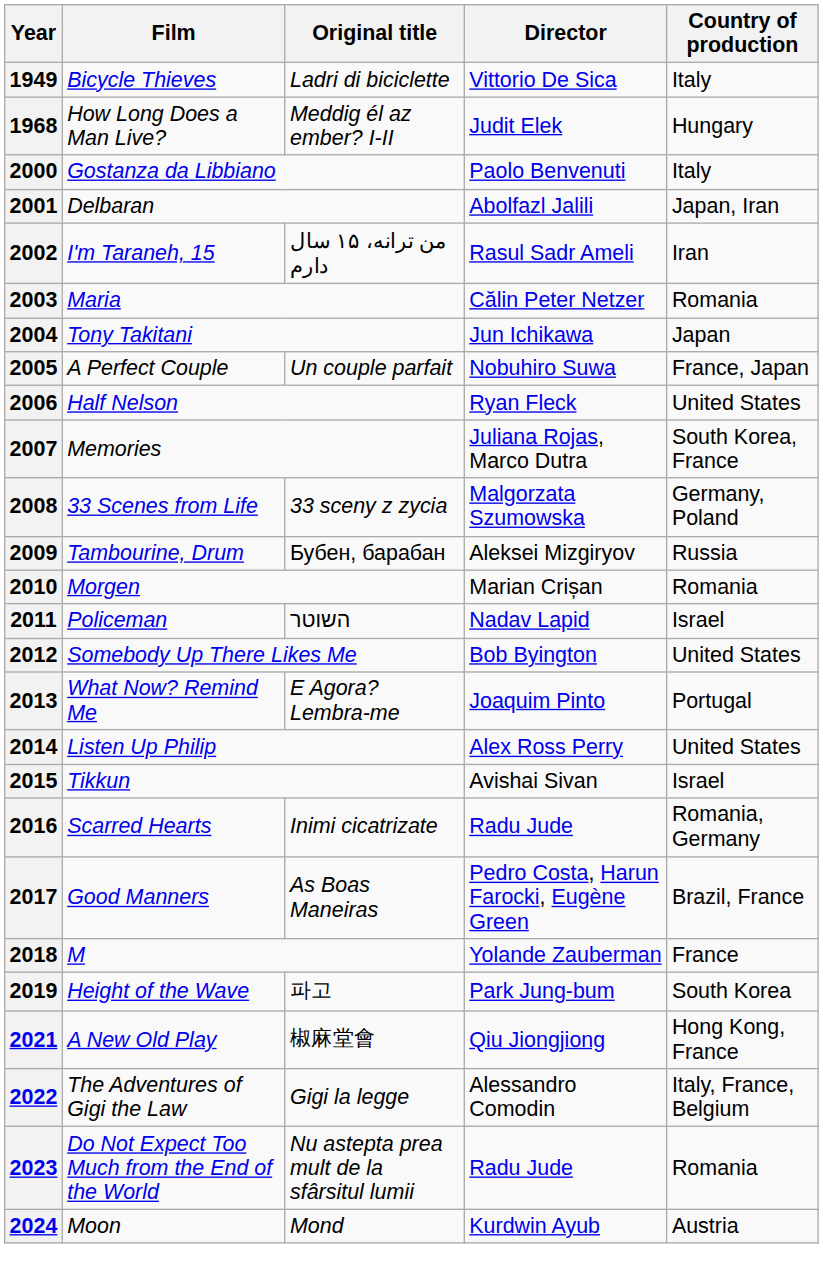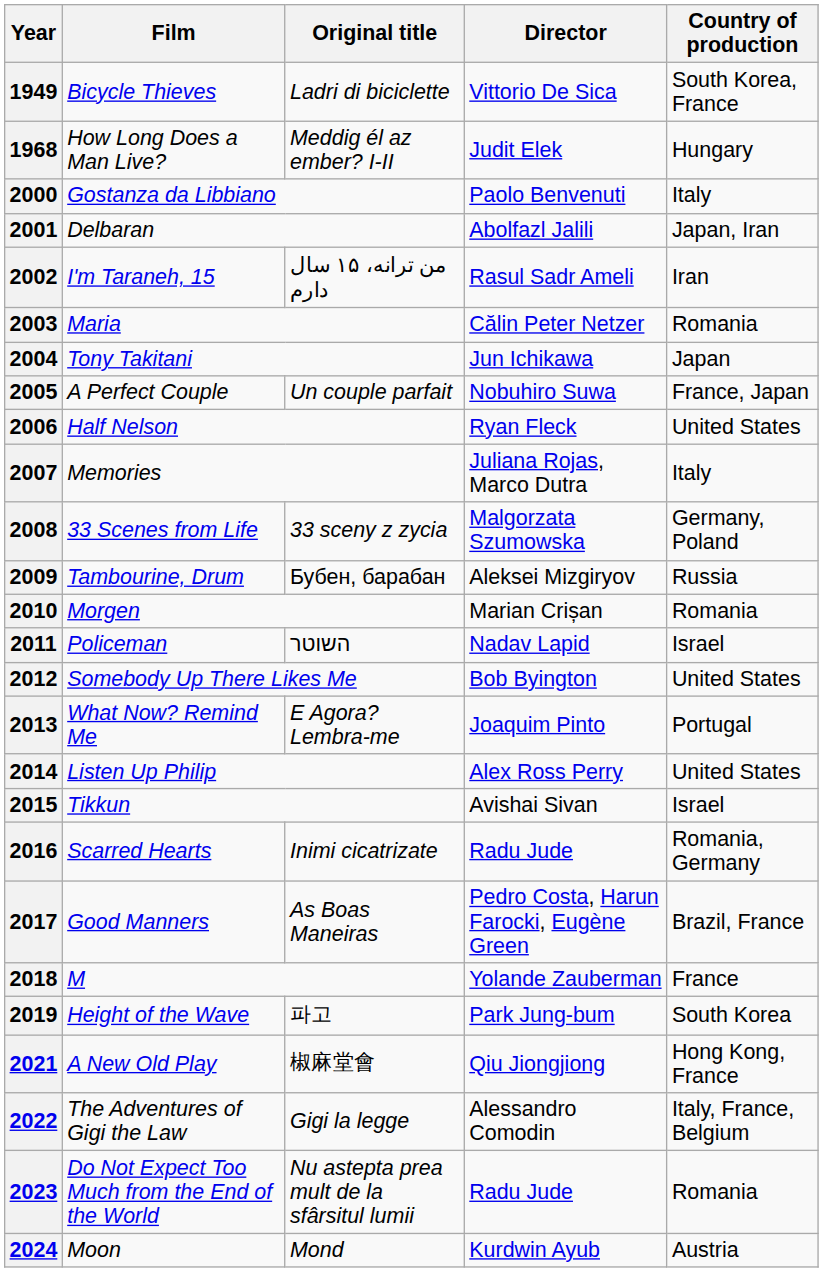1949 | Country of production: Italy -> South Korea, France
2007 | Country of production: South Korea, France -> Italy
